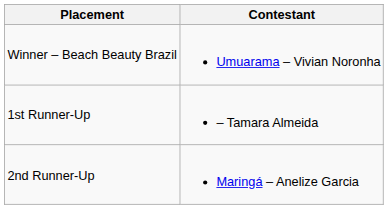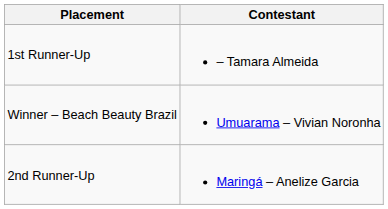rows swapped: Winner – Beach Beauty Brazil <-> 1st Runner-Up
